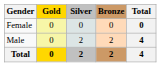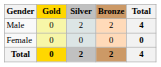rows swapped: Male <-> Female
